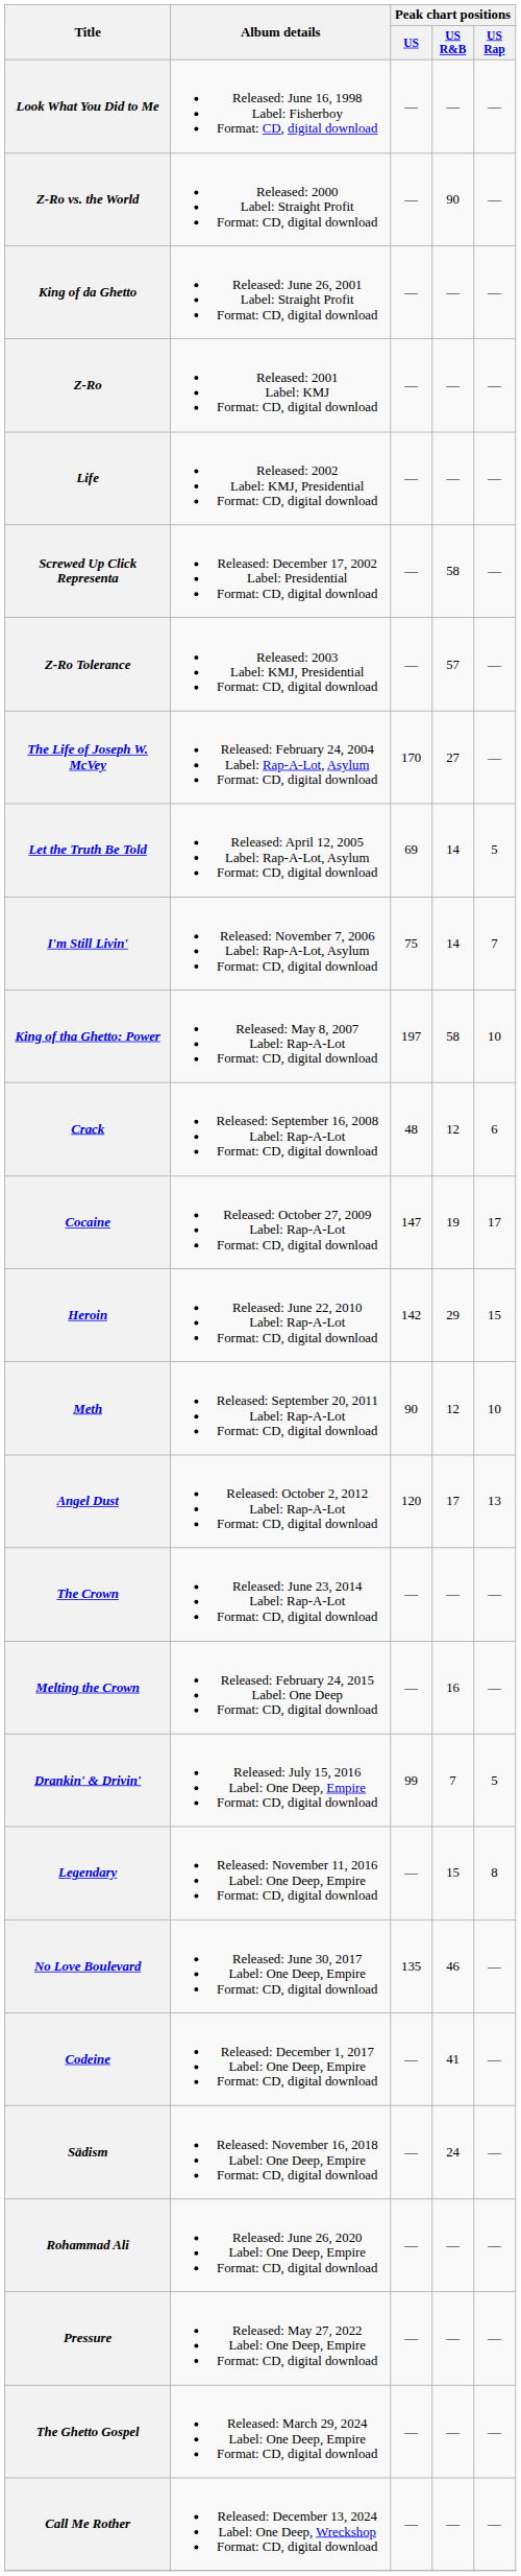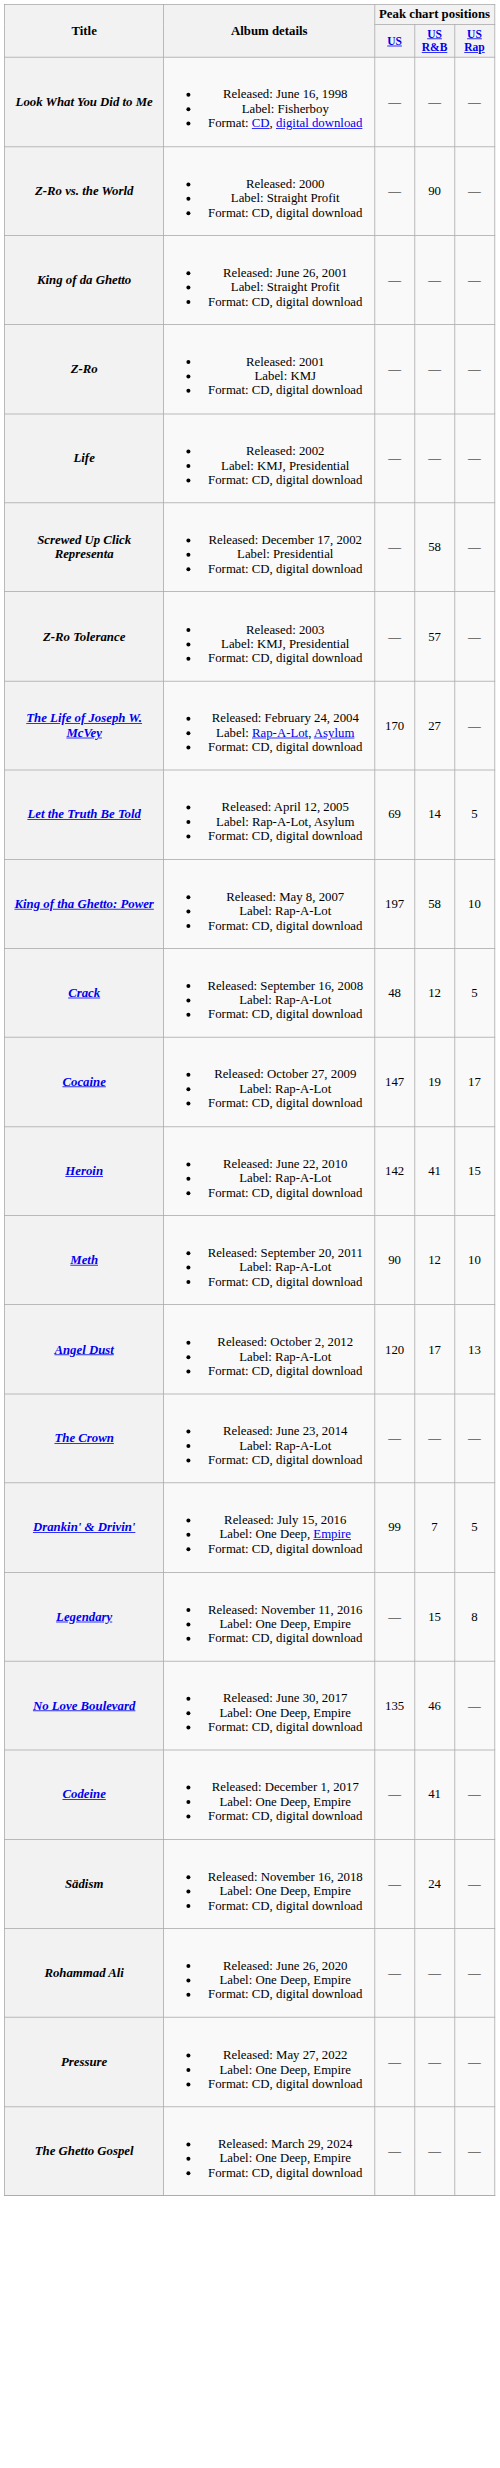- row: I'm Still Livin' | Released: November 7, 2006 Label: Rap-A-Lot, Asylum Format: CD, digital download | 75 | 14 | 7
Crack | Peak chart positions / US Rap: 6 -> 5
Heroin | Peak chart positions / US R&B: 29 -> 41
- row: Melting the Crown | Released: February 24, 2015 Label: One Deep Format: CD, digital download | — | 16 | —
- row: Call Me Rother | Released: December 13, 2024 Label: One Deep, Wreckshop Format: CD, digital download | — | — | —
